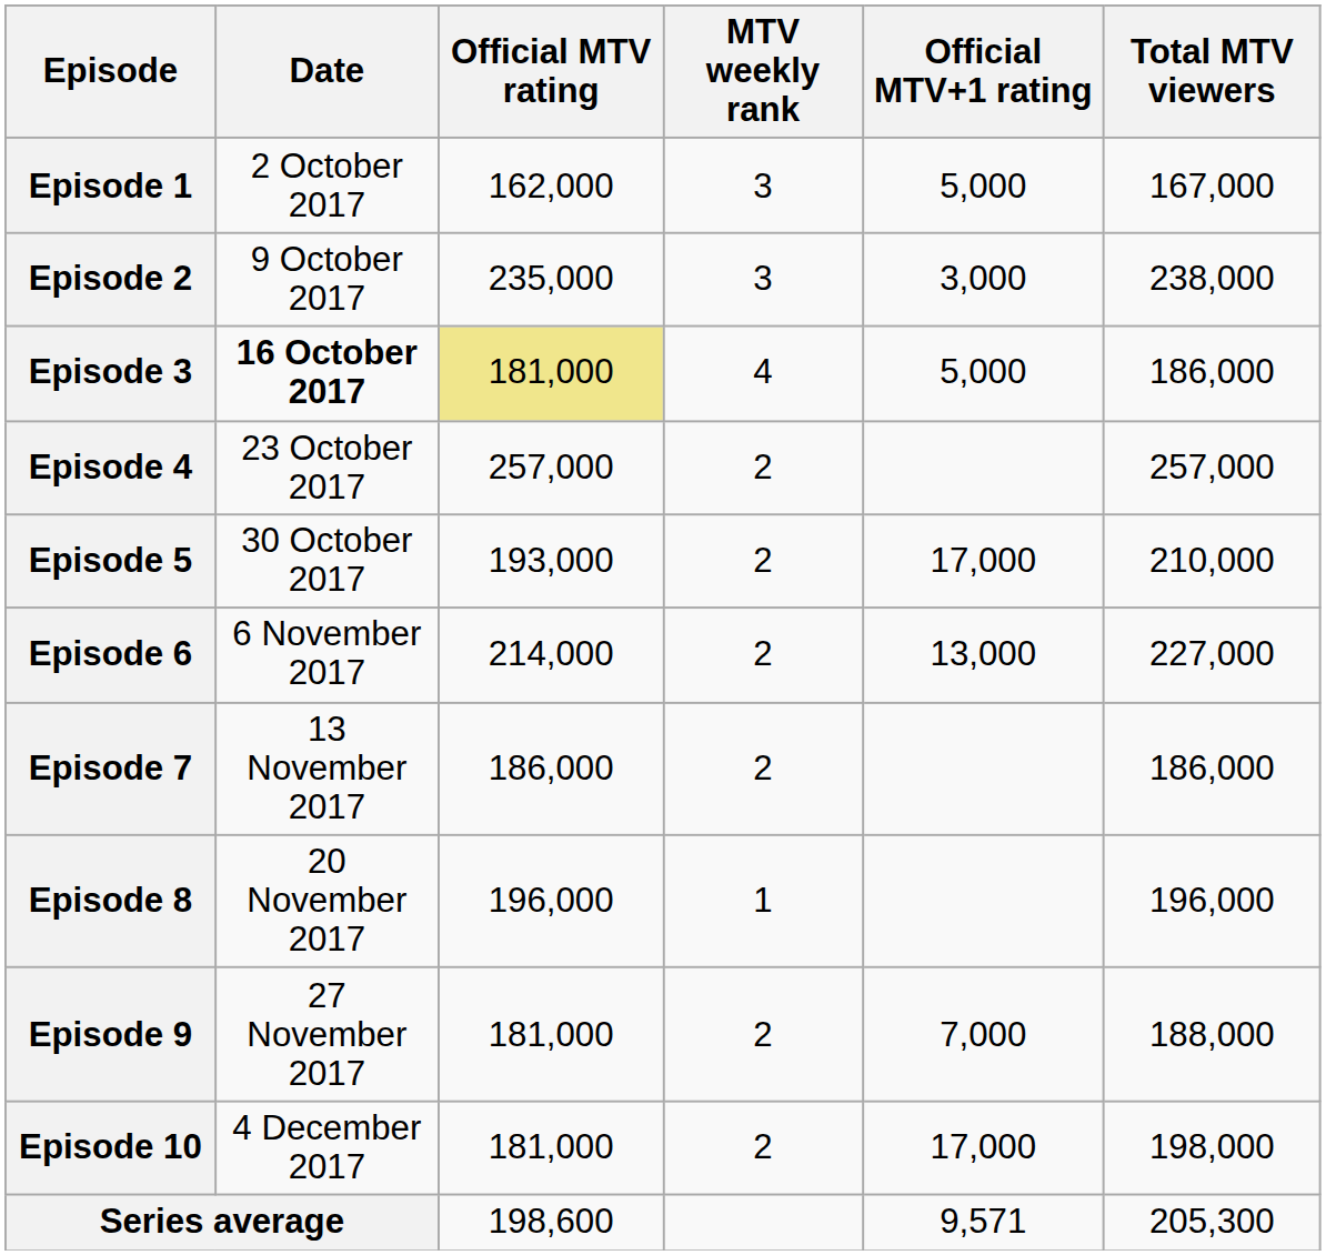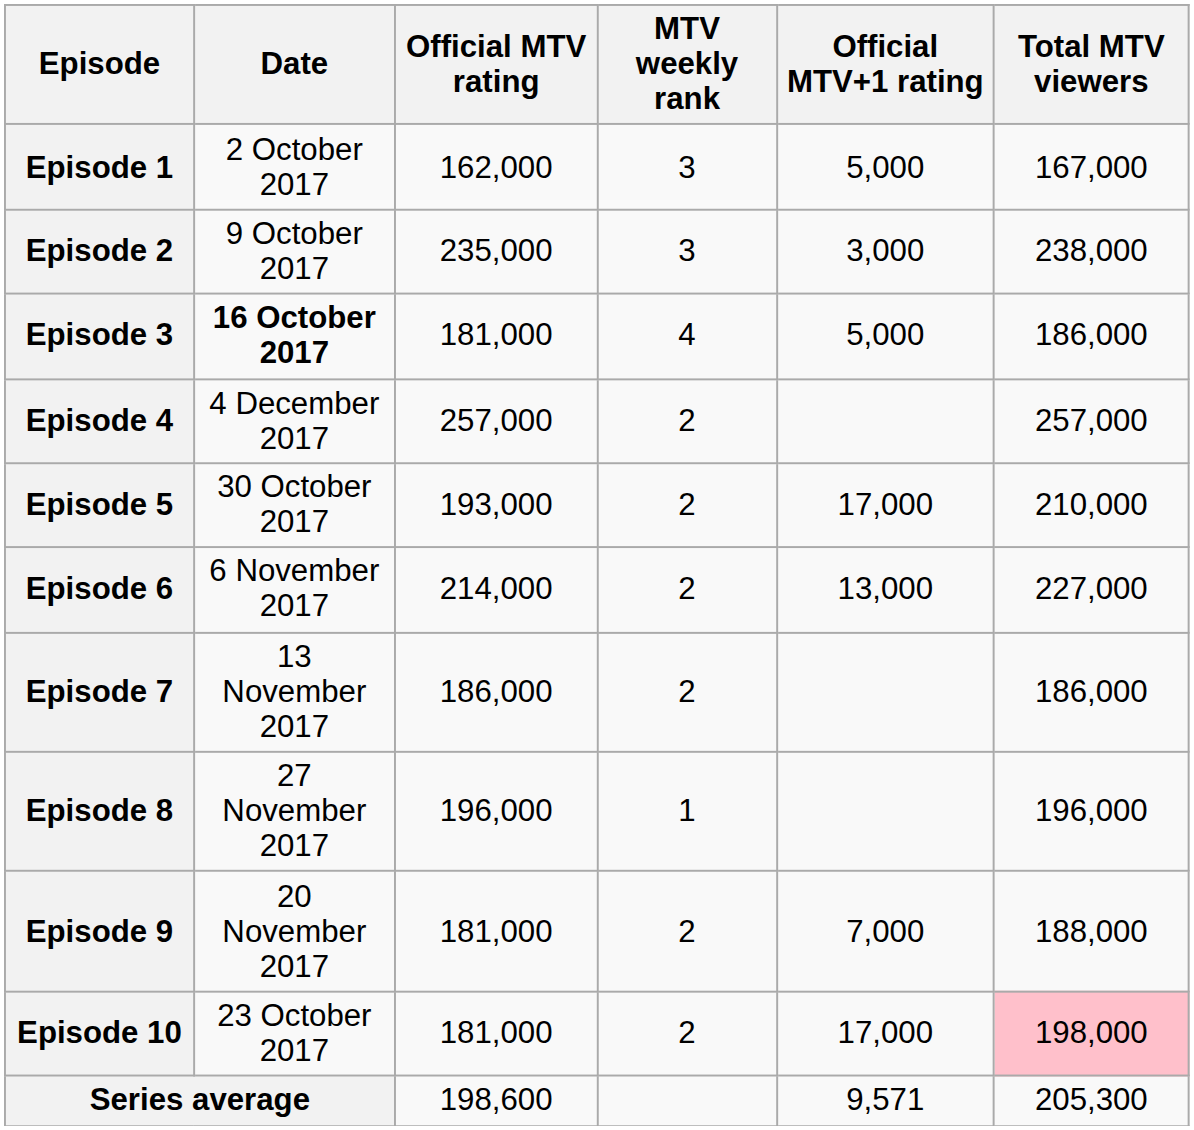Episode 3 | Official MTV rating: khaki background -> no background
Episode 4 | Date: 23 October 2017 -> 4 December 2017
Episode 8 | Date: 20 November 2017 -> 27 November 2017
Episode 9 | Date: 27 November 2017 -> 20 November 2017
Episode 10 | Date: 4 December 2017 -> 23 October 2017
Episode 10 | Total MTV viewers: no background -> pink background
